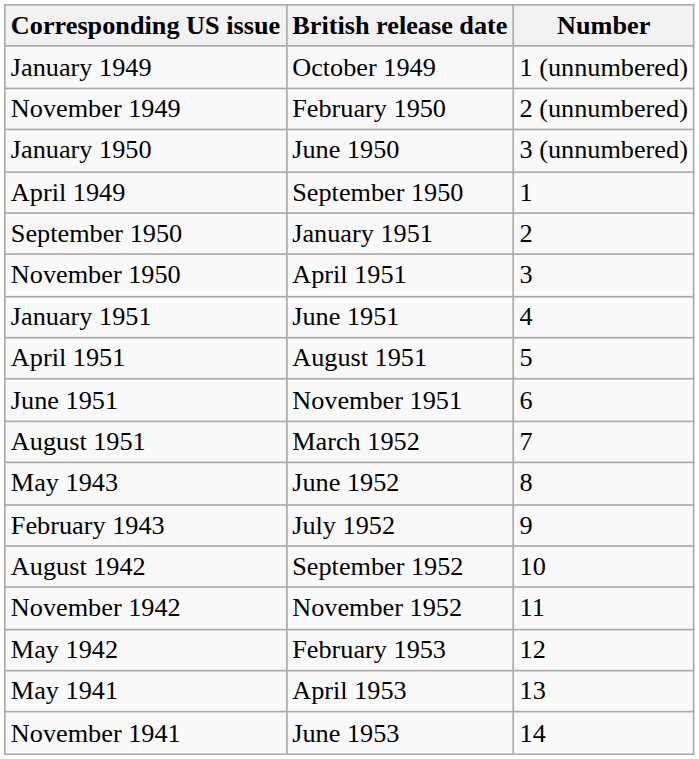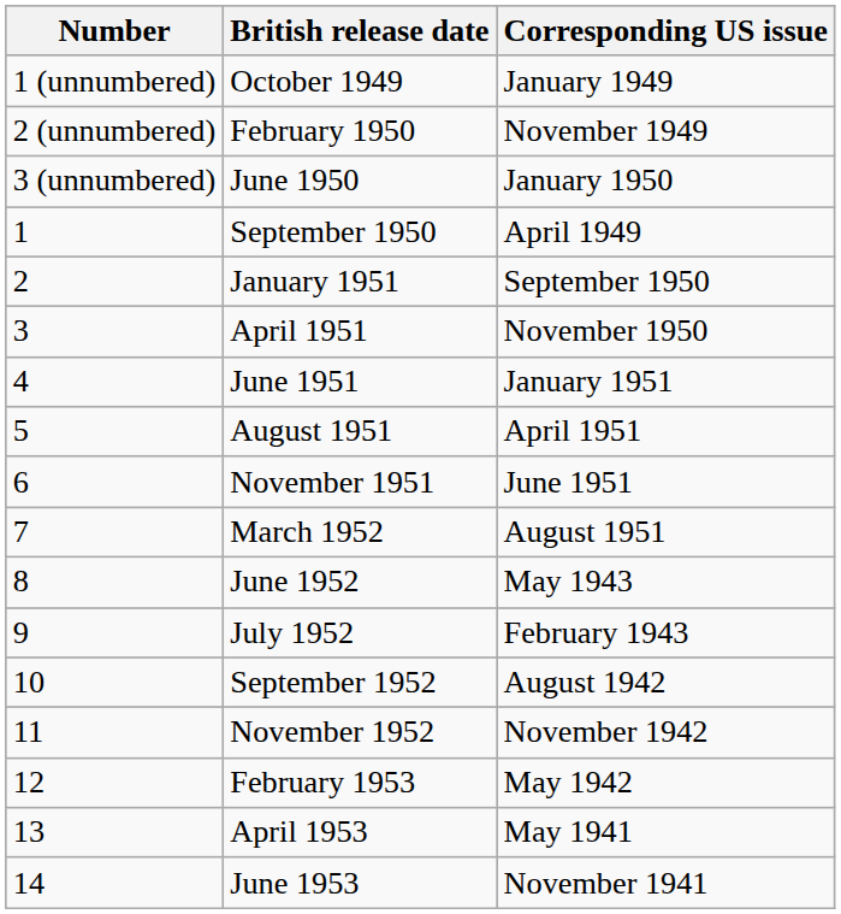columns swapped: Number <-> Corresponding US issue
